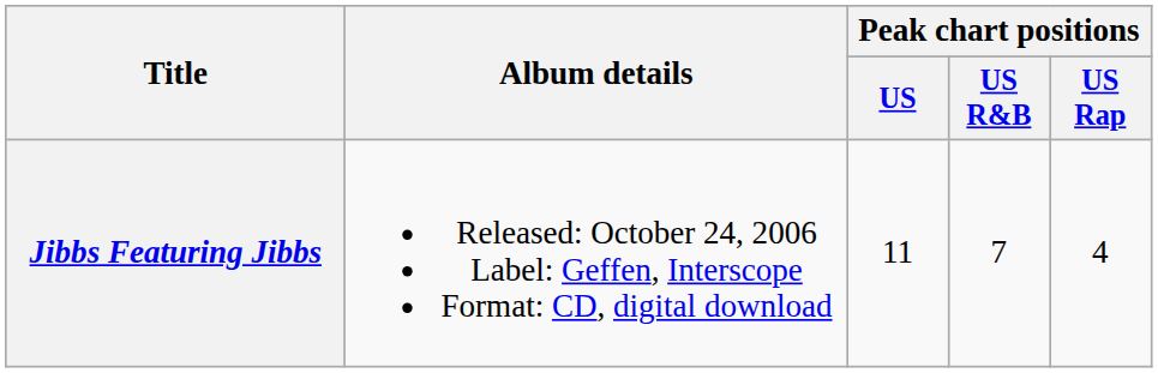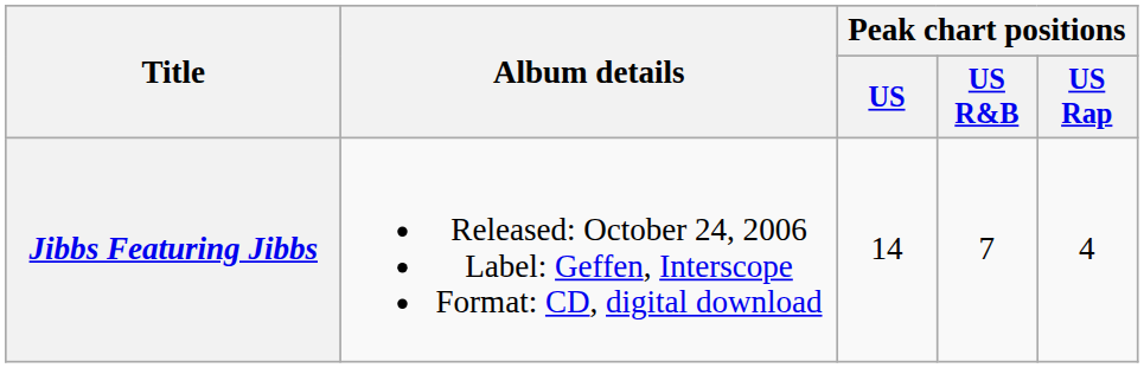Jibbs Featuring Jibbs | Peak chart positions / US: 11 -> 14
